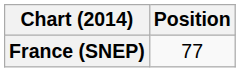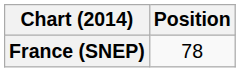France (SNEP) | Position: 77 -> 78
